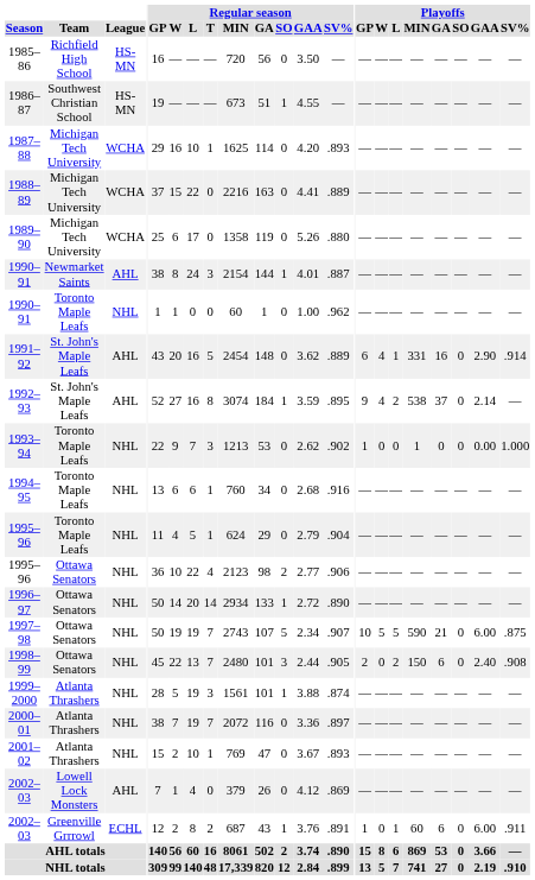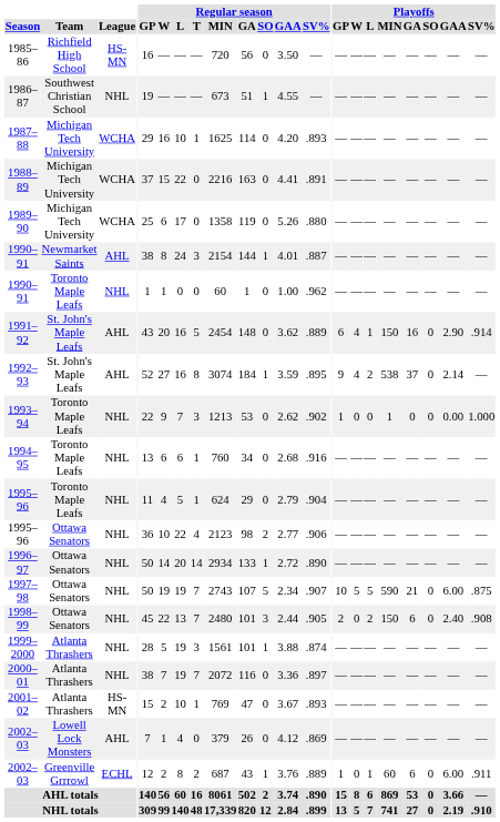1986–87 | League: HS-MN -> NHL
1988–89 | Regular season / SV%: .889 -> .891
1991–92 | Playoffs / MIN: 331 -> 150
2001–02 | League: NHL -> HS-MN
2002–03 / Greenville Grrrowl | Regular season / SV%: .891 -> .889
